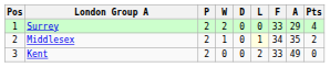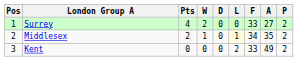columns swapped: P <-> Pts
Surrey | A: 29 -> 27
